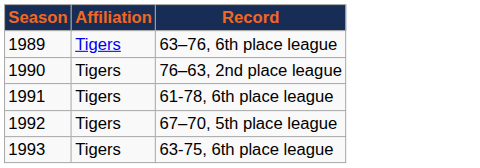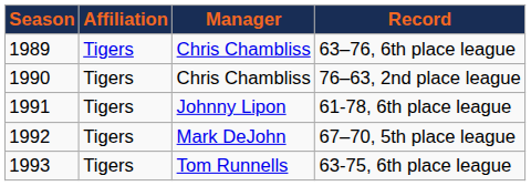+ column: Manager | Chris Chambliss | Chris Chambliss | Johnny Lipon | Mark DeJohn | Tom Runnells
